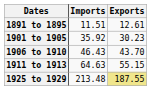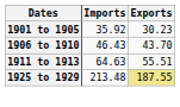- row: 1891 to 1895 | 11.51 | 12.61
1911 to 1913 | Exports: 55.15 -> 55.51
